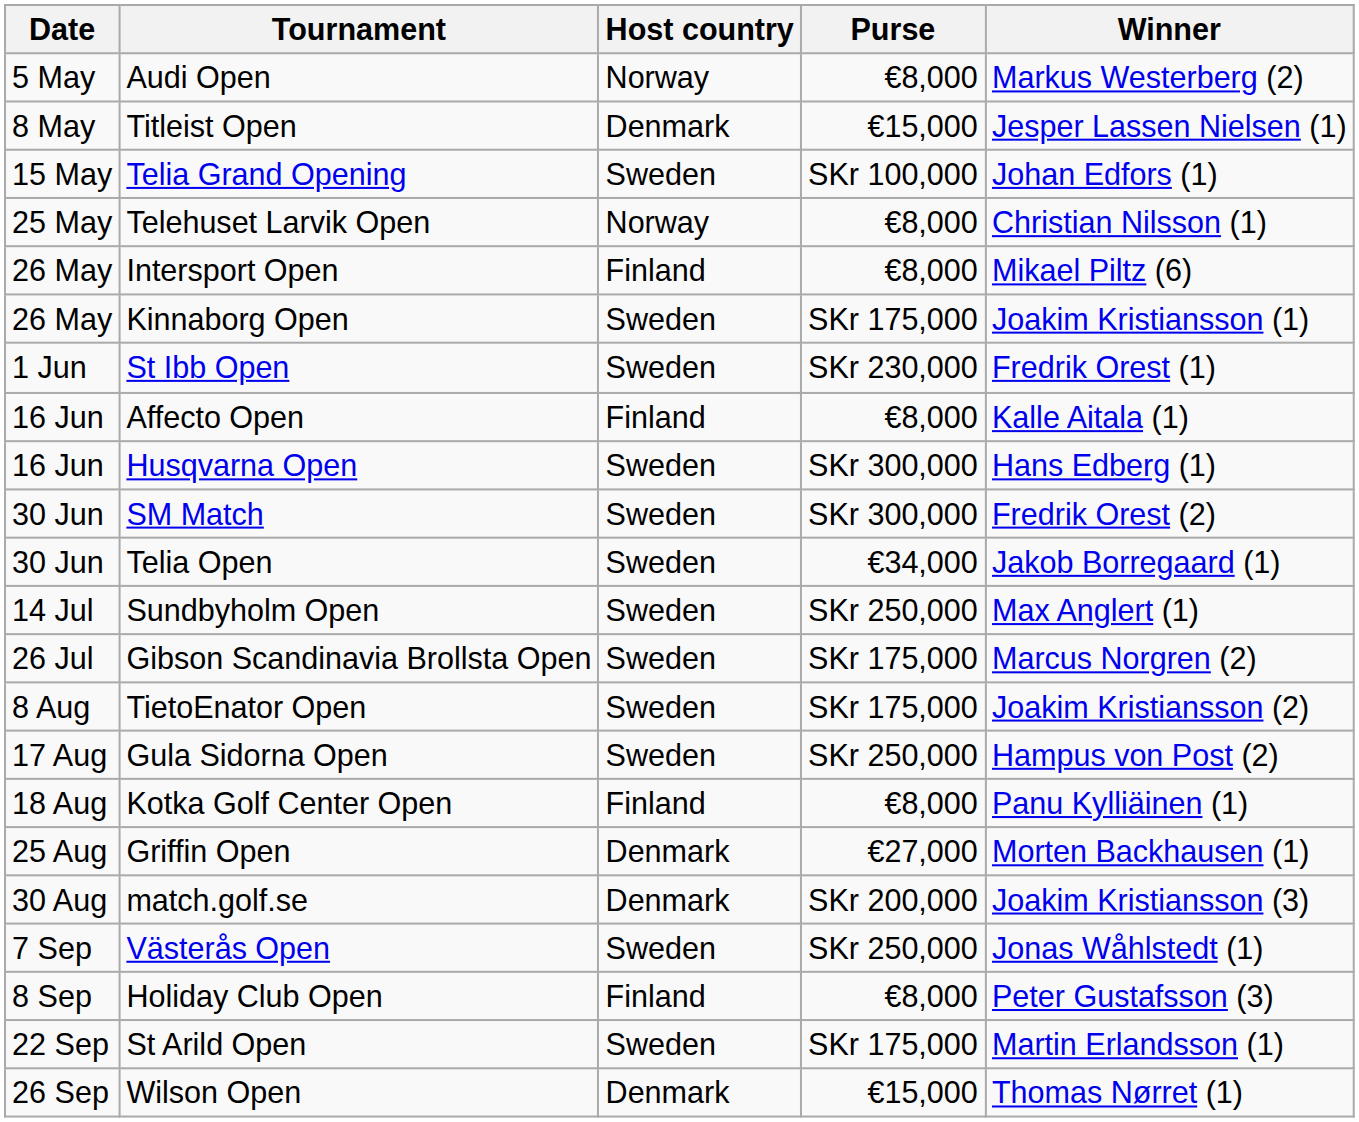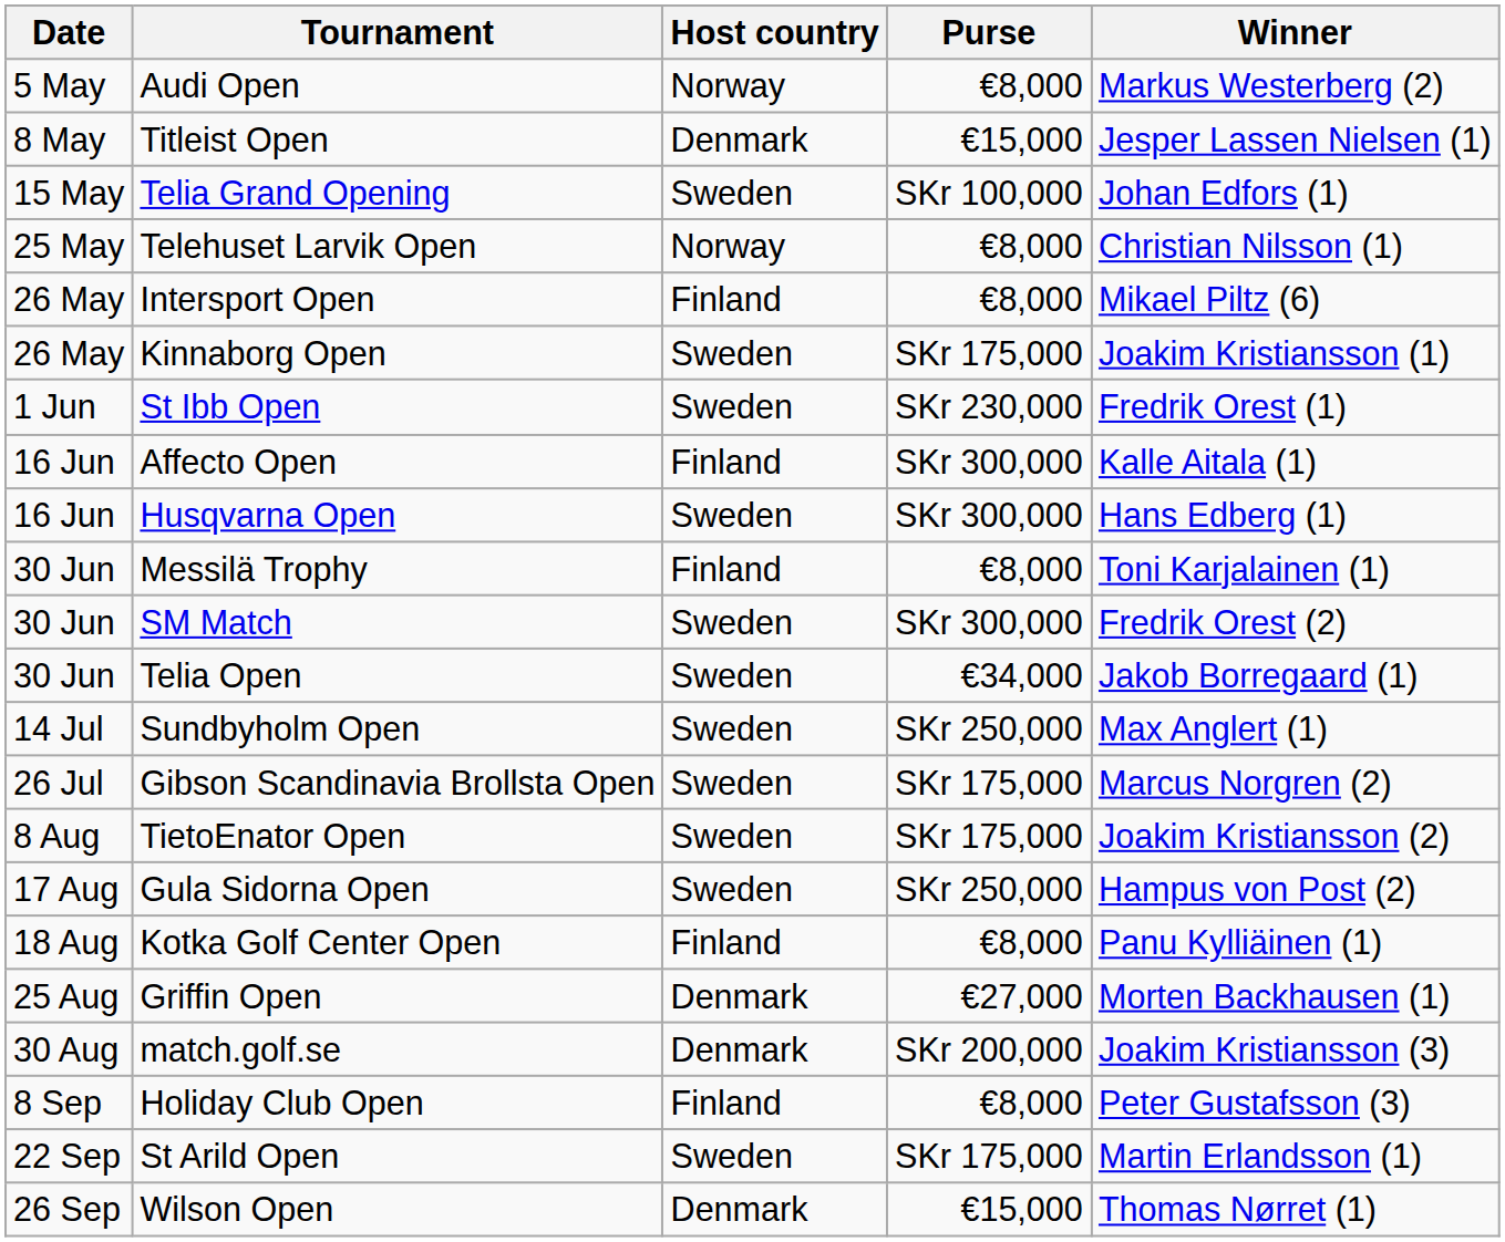Affecto Open | Purse: €8,000 -> SKr 300,000
+ row: 30 Jun | Messilä Trophy | Finland | €8,000 | Toni Karjalainen (1)
- row: 7 Sep | Västerås Open | Sweden | SKr 250,000 | Jonas Wåhlstedt (1)
